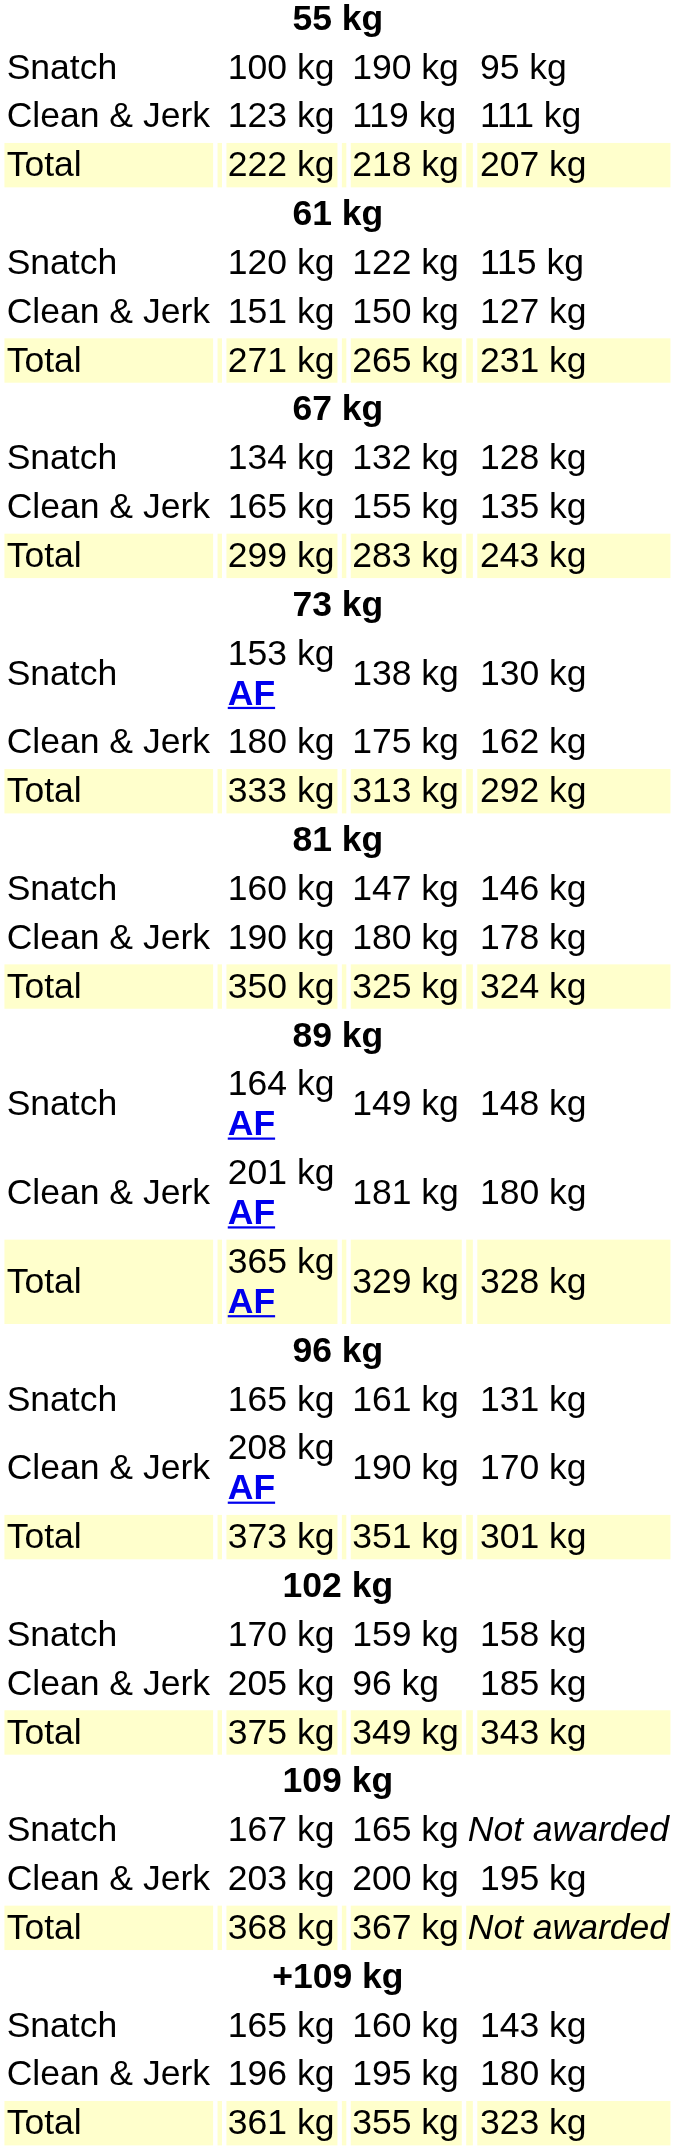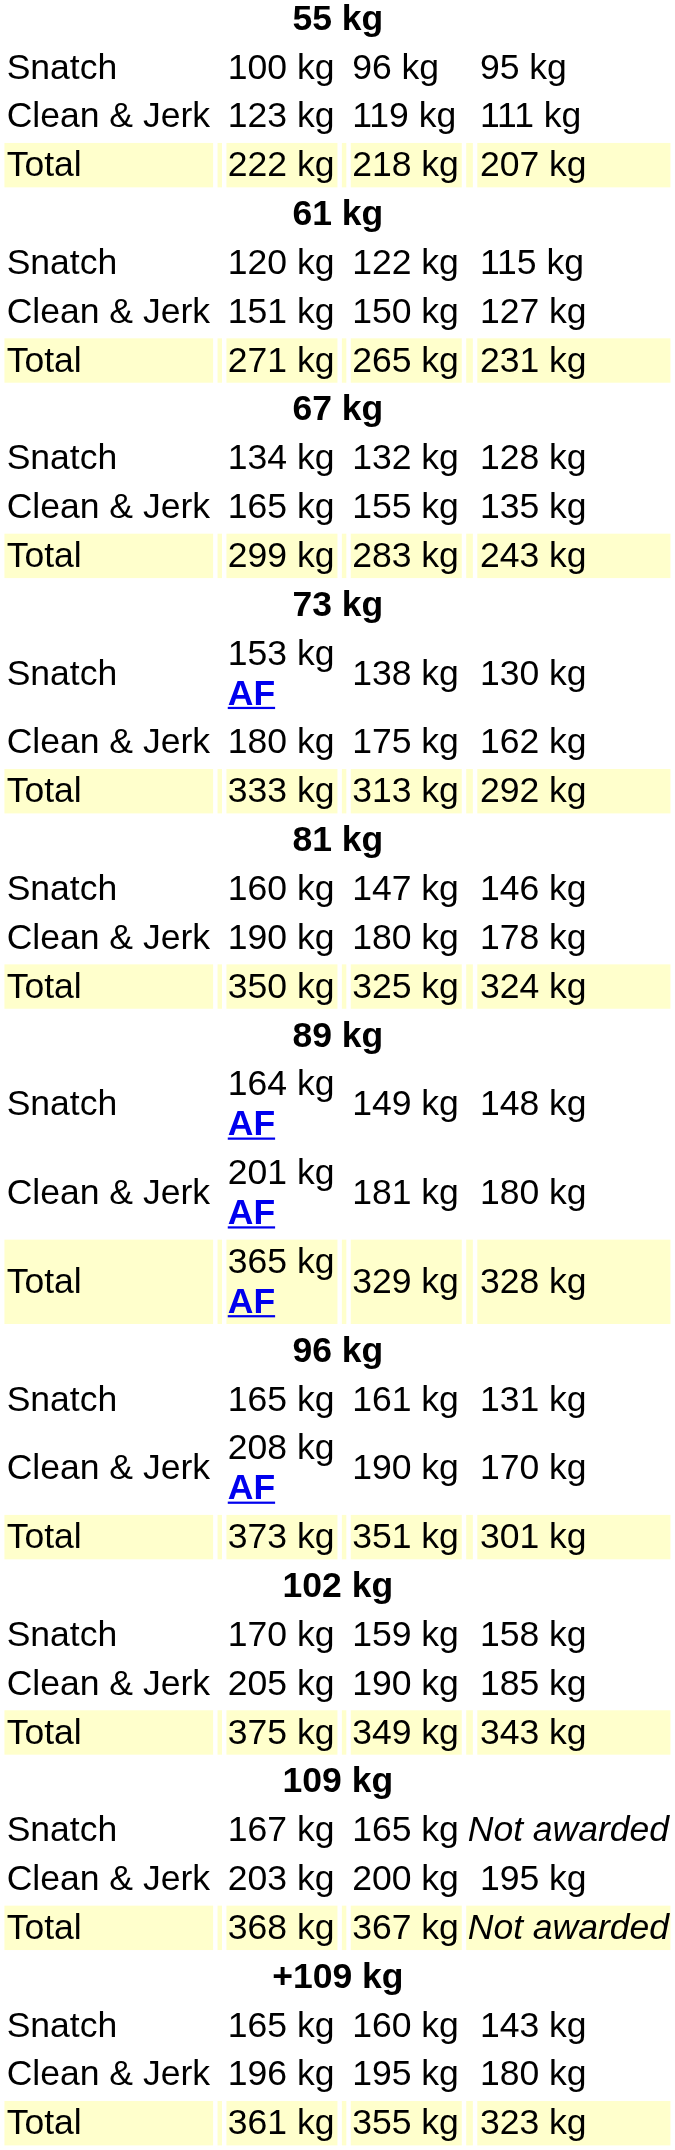100 kg | column 5: 190 kg -> 96 kg
205 kg | column 5: 96 kg -> 190 kg
